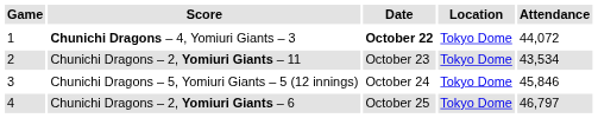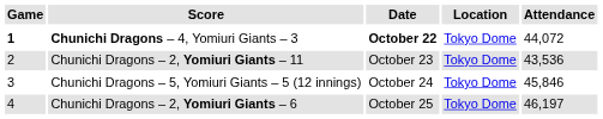Chunichi Dragons – 4, Yomiuri Giants – 3 | Game: normal -> bold
Chunichi Dragons – 2, Yomiuri Giants – 11 | Attendance: 43,534 -> 43,536
Chunichi Dragons – 2, Yomiuri Giants – 6 | Attendance: 46,797 -> 46,197
